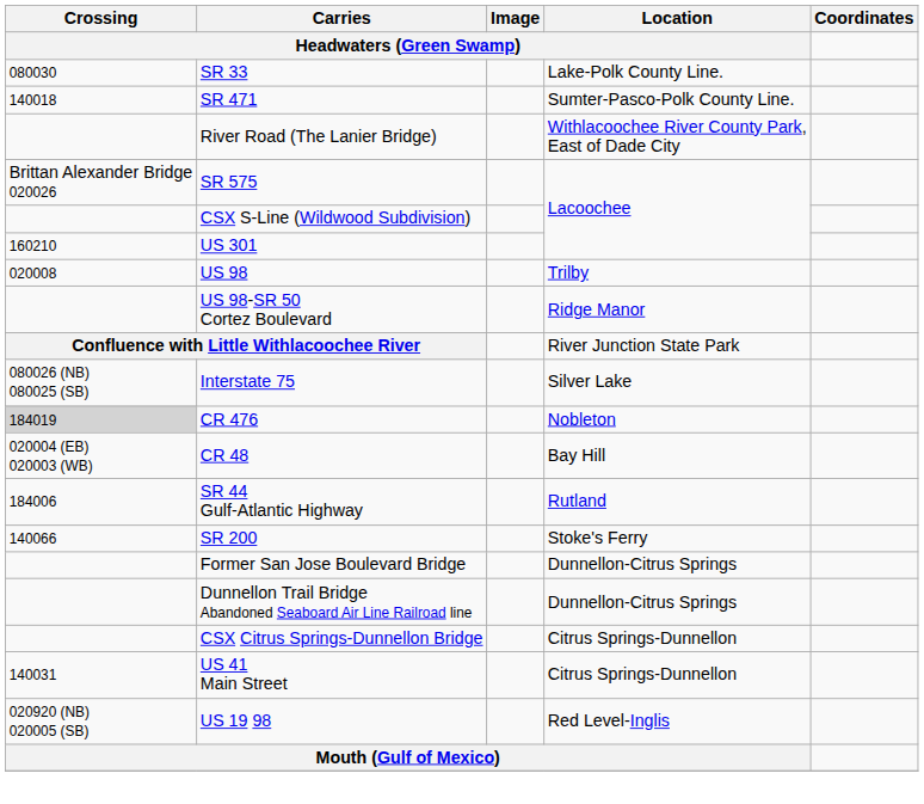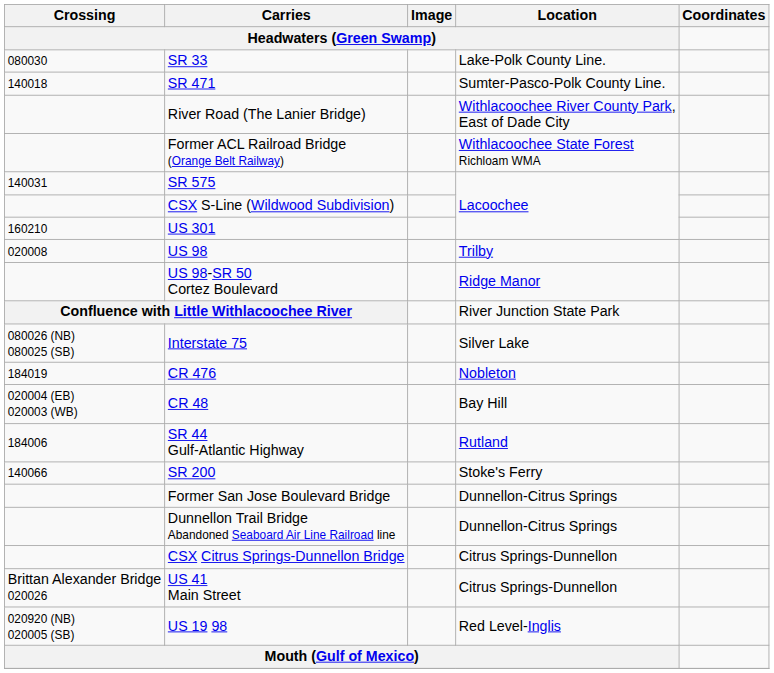+ row: Former ACL Railroad Bridge (Orange Belt Railway) | Withlacoochee State Forest Richloam WMA
SR 575 | Crossing: Brittan Alexander Bridge 020026 -> 140031
CR 476 | Crossing: lightgrey background -> no background
US 41 Main Street | Crossing: 140031 -> Brittan Alexander Bridge 020026
